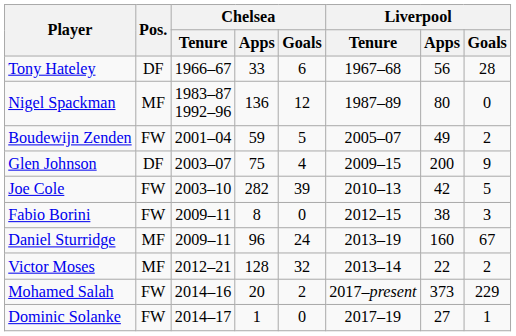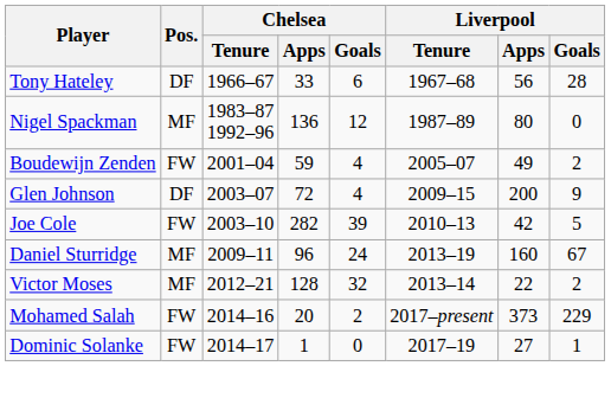Boudewijn Zenden | Chelsea / Goals: 5 -> 4
Glen Johnson | Chelsea / Apps: 75 -> 72
- row: Fabio Borini | FW | 2009–11 | 8 | 0 | 2012–15 | 38 | 3
